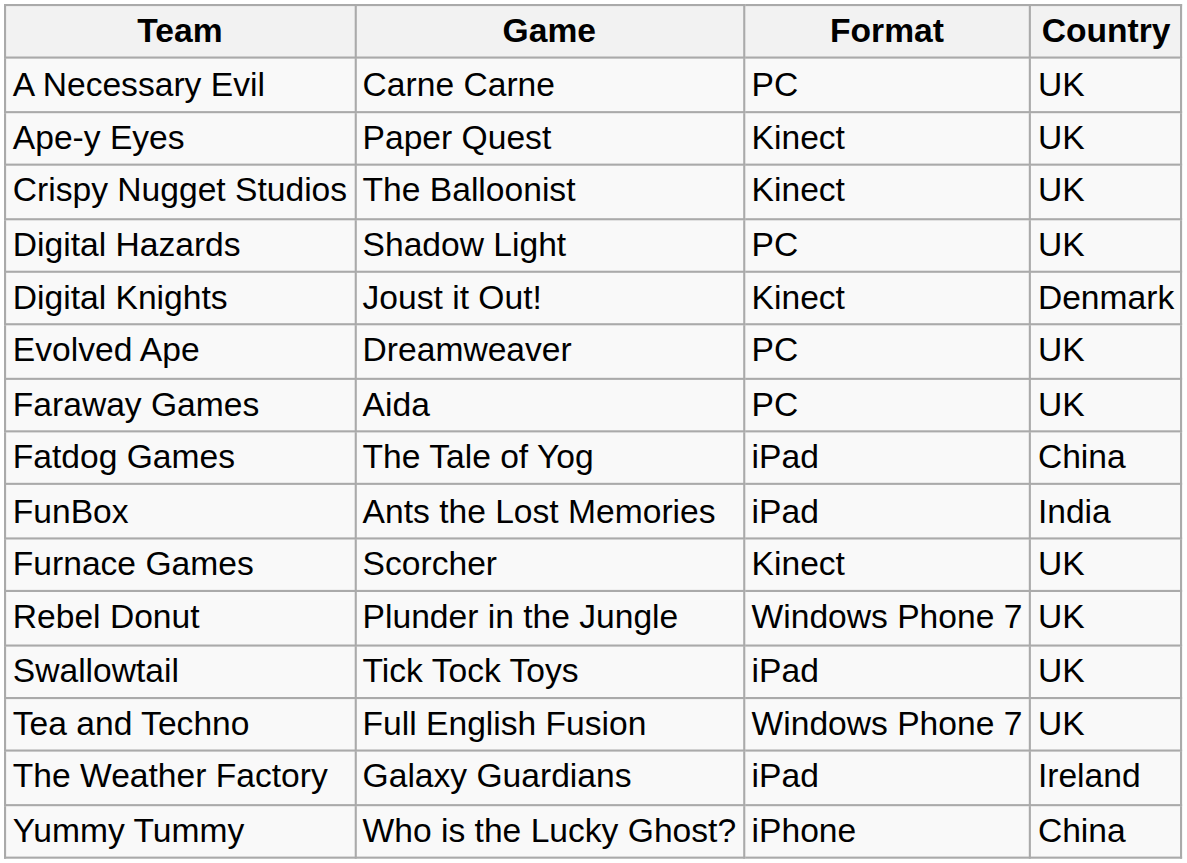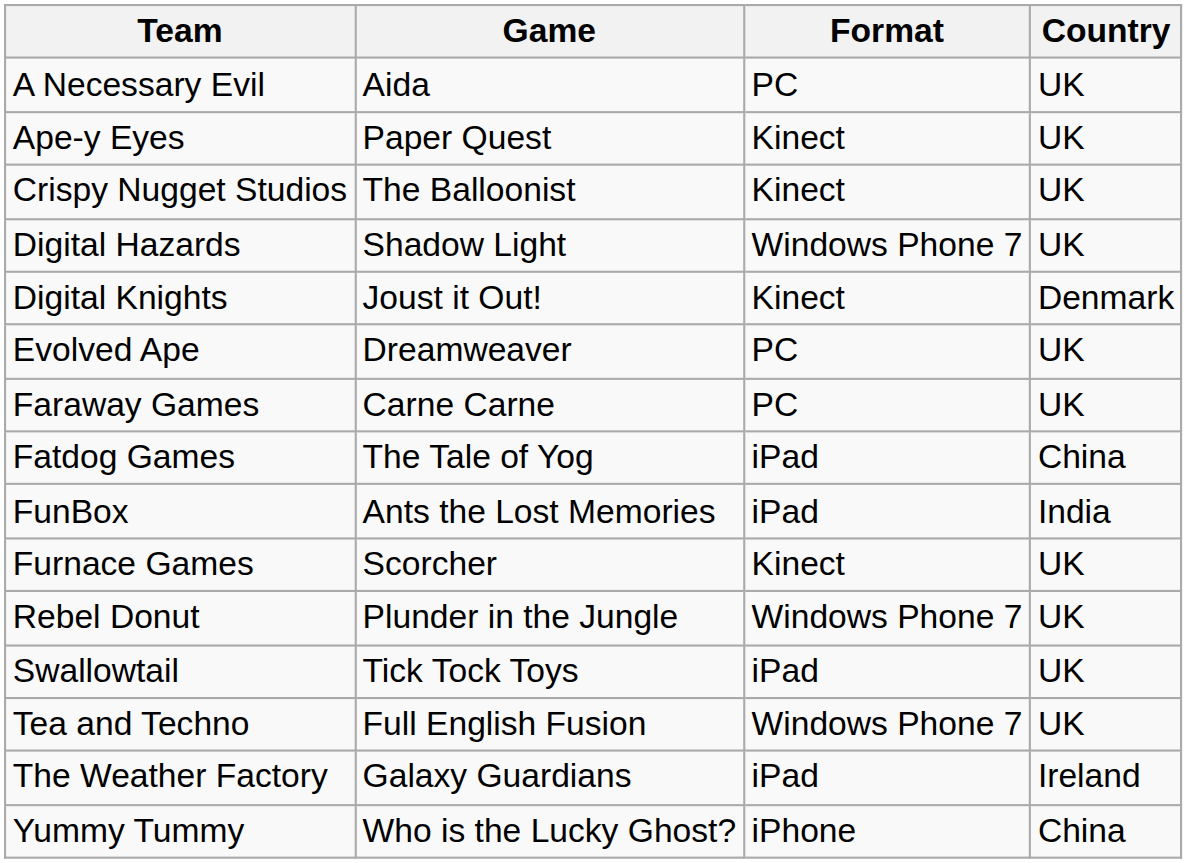A Necessary Evil | Game: Carne Carne -> Aida
Digital Hazards | Format: PC -> Windows Phone 7
Faraway Games | Game: Aida -> Carne Carne
